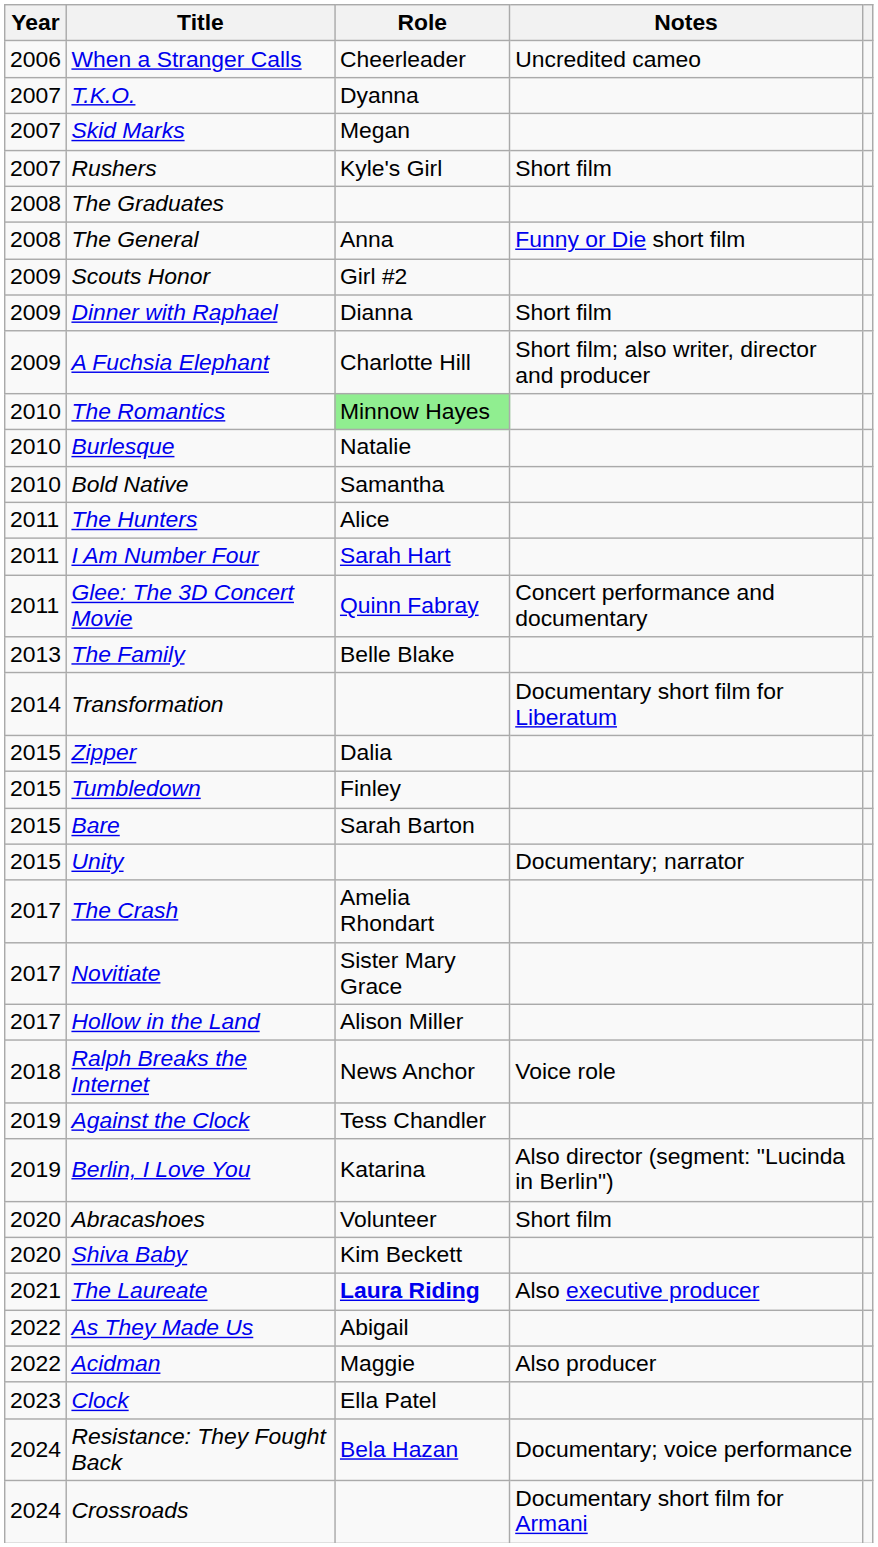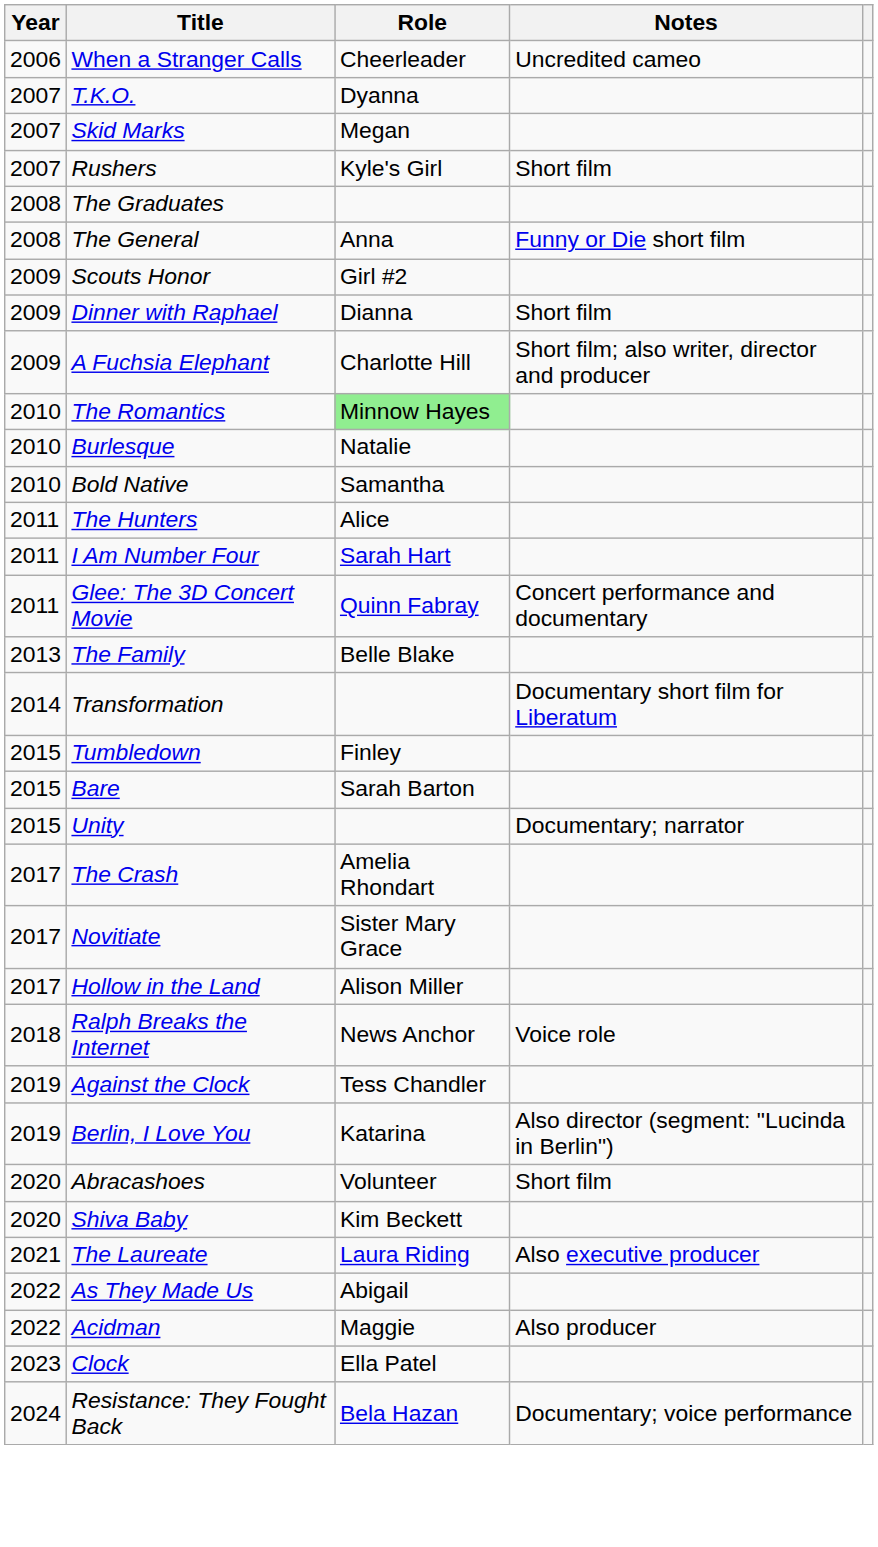- row: 2015 | Zipper | Dalia
The Laureate | Role: bold -> normal
- row: 2024 | Crossroads | Documentary short film for Armani
